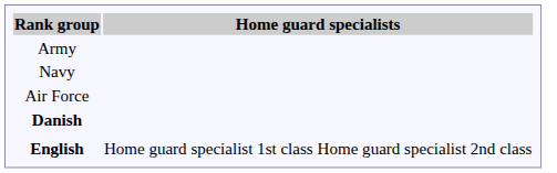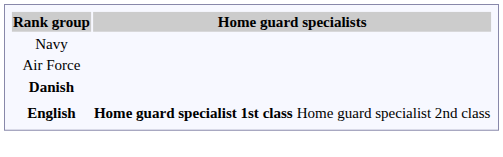- row: Army
English | column 2: normal -> bold
